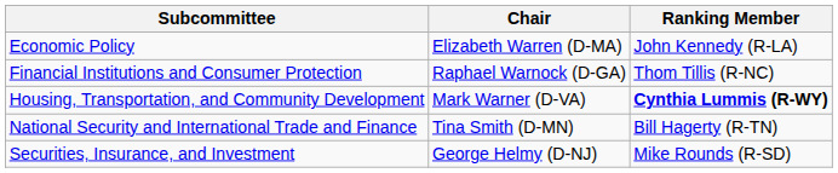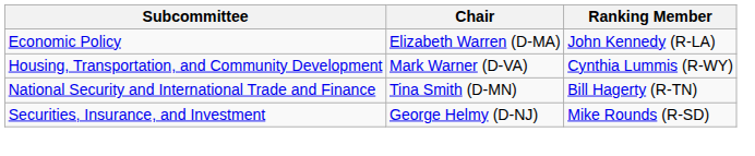- row: Financial Institutions and Consumer Protection | Raphael Warnock (D-GA) | Thom Tillis (R-NC)
Housing, Transportation, and Community Development | Ranking Member: bold -> normal
